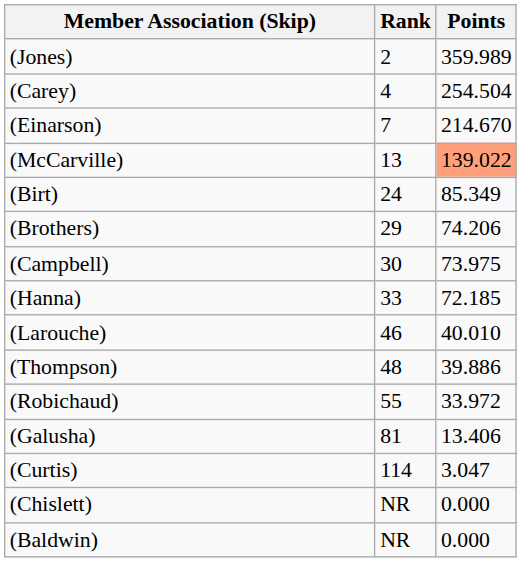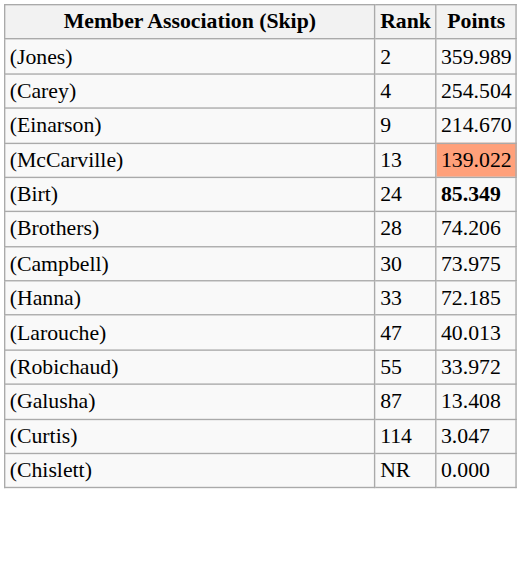(Einarson) | Rank: 7 -> 9
(Birt) | Points: normal -> bold
(Brothers) | Rank: 29 -> 28
(Larouche) | Rank: 46 -> 47
(Larouche) | Points: 40.010 -> 40.013
- row: (Thompson) | 48 | 39.886
(Galusha) | Rank: 81 -> 87
(Galusha) | Points: 13.406 -> 13.408
- row: (Baldwin) | NR | 0.000
